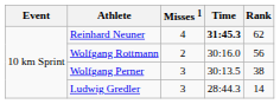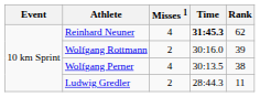Wolfgang Rottmann | Rank: 56 -> 39
Wolfgang Perner | Misses 1: 3 -> 4
Ludwig Gredler | Misses 1: 3 -> 2
Ludwig Gredler | Rank: 14 -> 11
